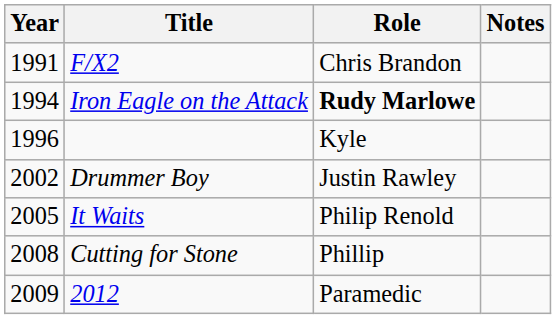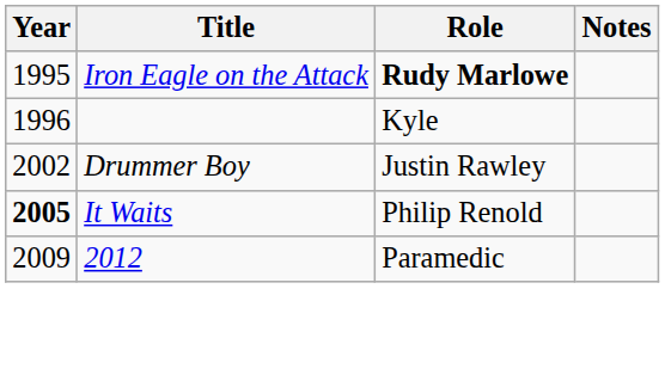- row: 1991 | F/X2 | Chris Brandon
Iron Eagle on the Attack | Year: 1994 -> 1995
It Waits | Year: normal -> bold
- row: 2008 | Cutting for Stone | Phillip
